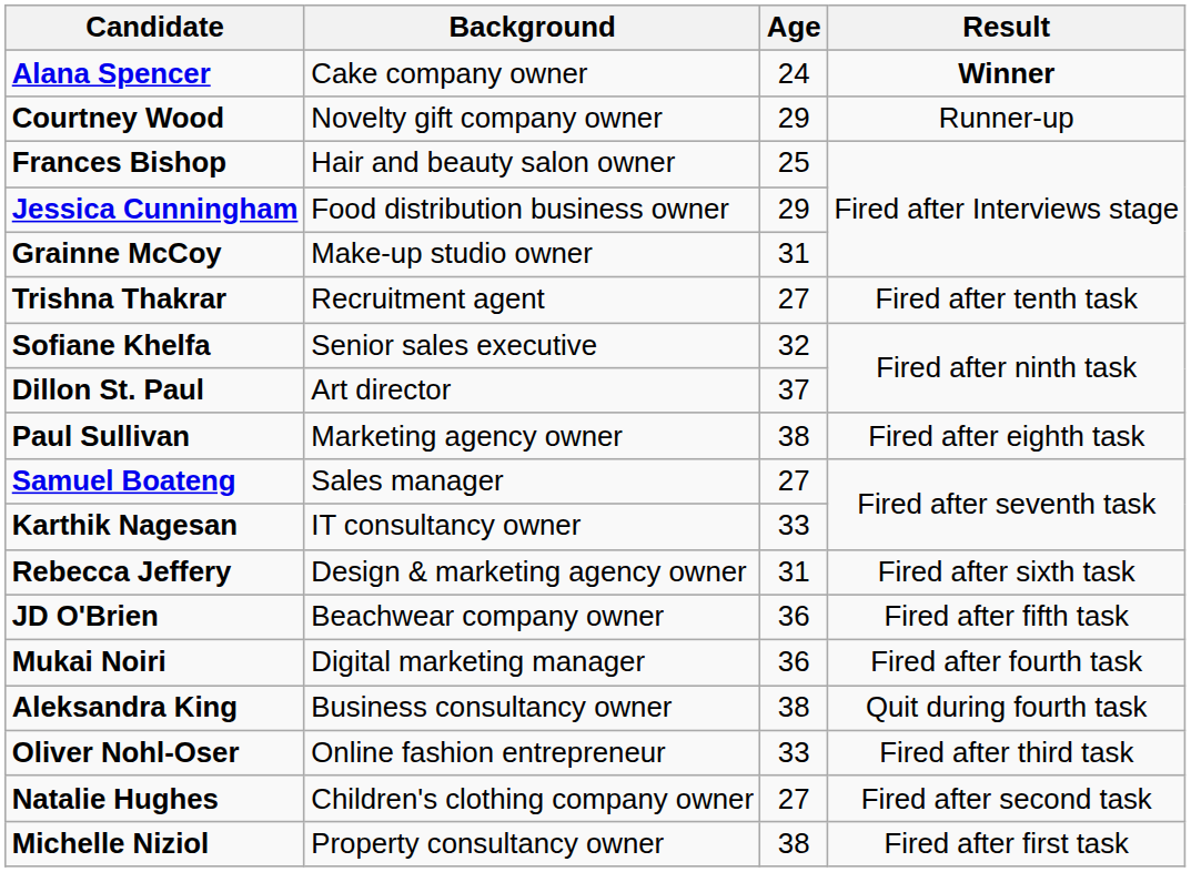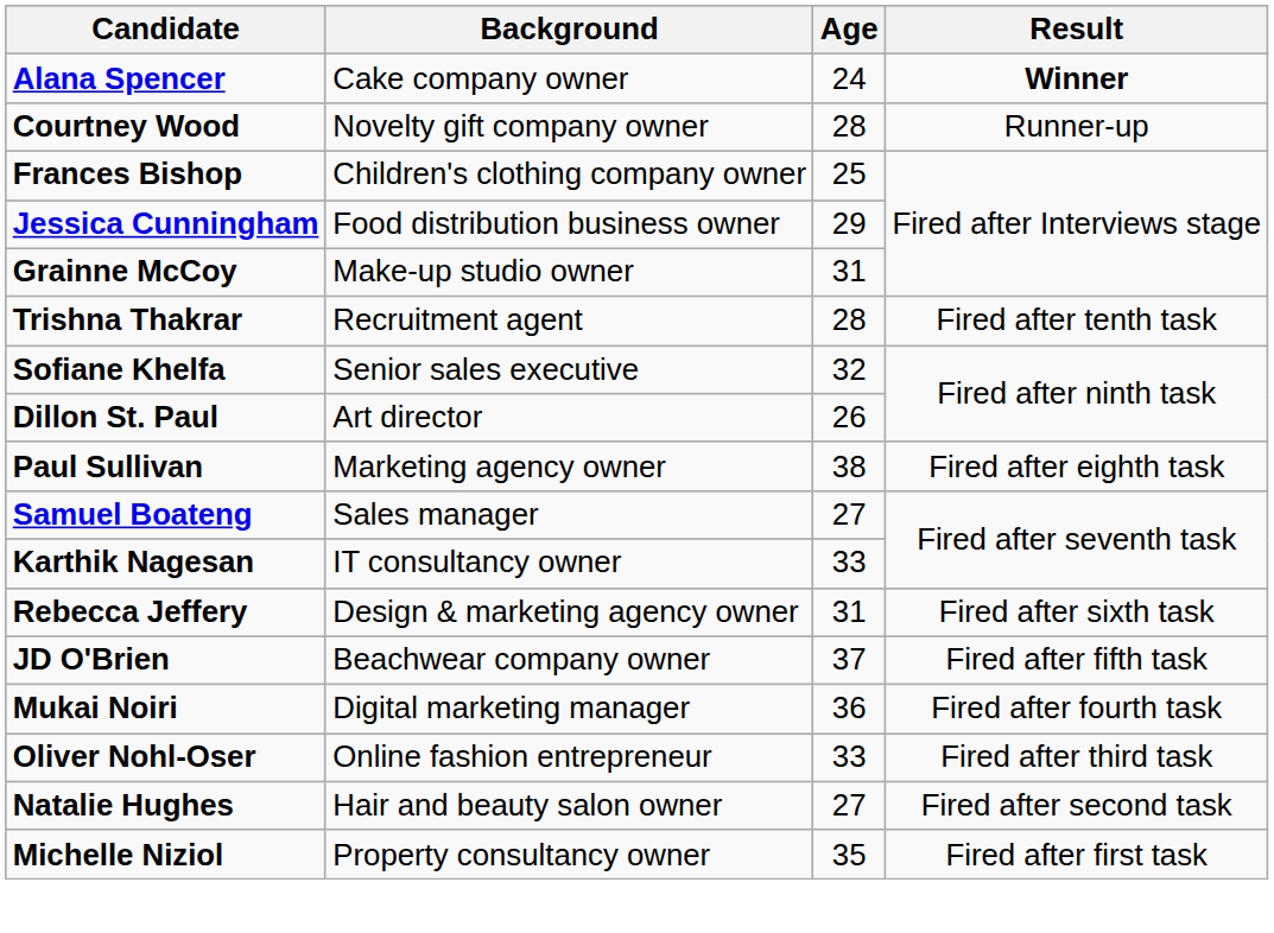Courtney Wood | Age: 29 -> 28
Frances Bishop | Background: Hair and beauty salon owner -> Children's clothing company owner
Trishna Thakrar | Age: 27 -> 28
Dillon St. Paul | Age: 37 -> 26
JD O'Brien | Age: 36 -> 37
- row: Aleksandra King | Business consultancy owner | 38 | Quit during fourth task
Natalie Hughes | Background: Children's clothing company owner -> Hair and beauty salon owner
Michelle Niziol | Age: 38 -> 35
